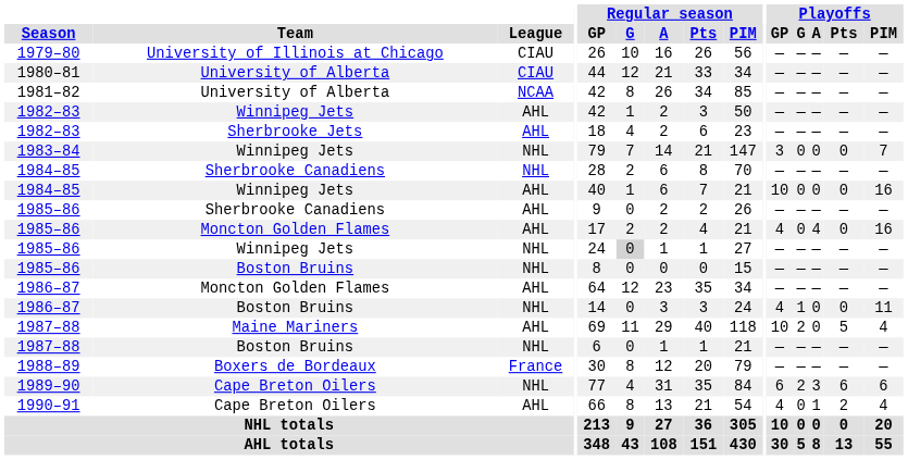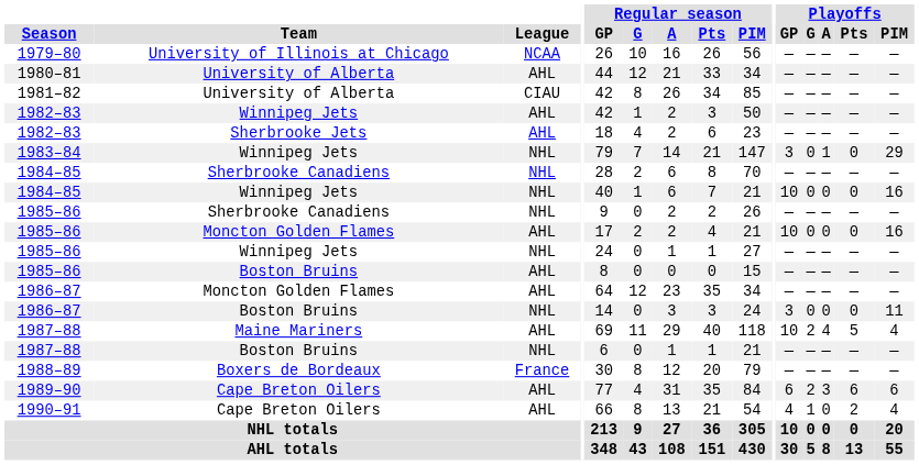1979–80 | League: CIAU -> NCAA
1980–81 | League: CIAU -> AHL
1981–82 | League: NCAA -> CIAU
1983–84 | Playoffs / A: 0 -> 1
1983–84 | Playoffs / PIM: 7 -> 29
1984–85 / Winnipeg Jets | League: AHL -> NHL
1985–86 / Sherbrooke Canadiens | League: AHL -> NHL
1985–86 / Moncton Golden Flames | Playoffs / GP: 4 -> 10
1985–86 / Moncton Golden Flames | Playoffs / A: 4 -> 0
1985–86 / Winnipeg Jets | Regular season / G: lightgrey background -> no background
1985–86 / Boston Bruins | League: NHL -> AHL
1986–87 / Boston Bruins | Playoffs / GP: 4 -> 3
1986–87 / Boston Bruins | Playoffs / G: 1 -> 0
1987–88 / Maine Mariners | Playoffs / A: 0 -> 4
1989–90 | League: NHL -> AHL
1990–91 | Playoffs / G: 0 -> 1
1990–91 | Playoffs / A: 1 -> 0
